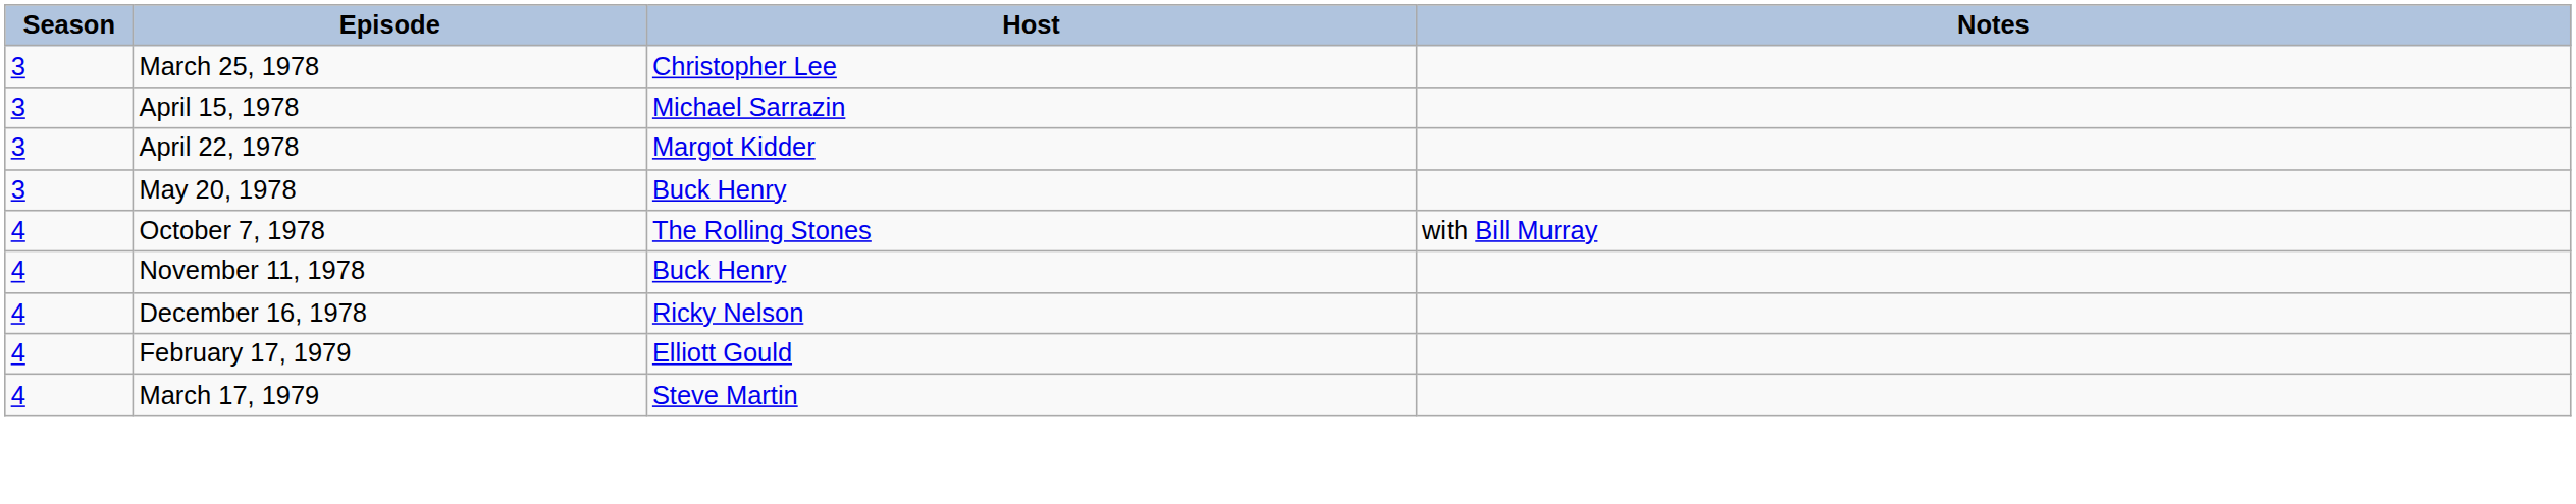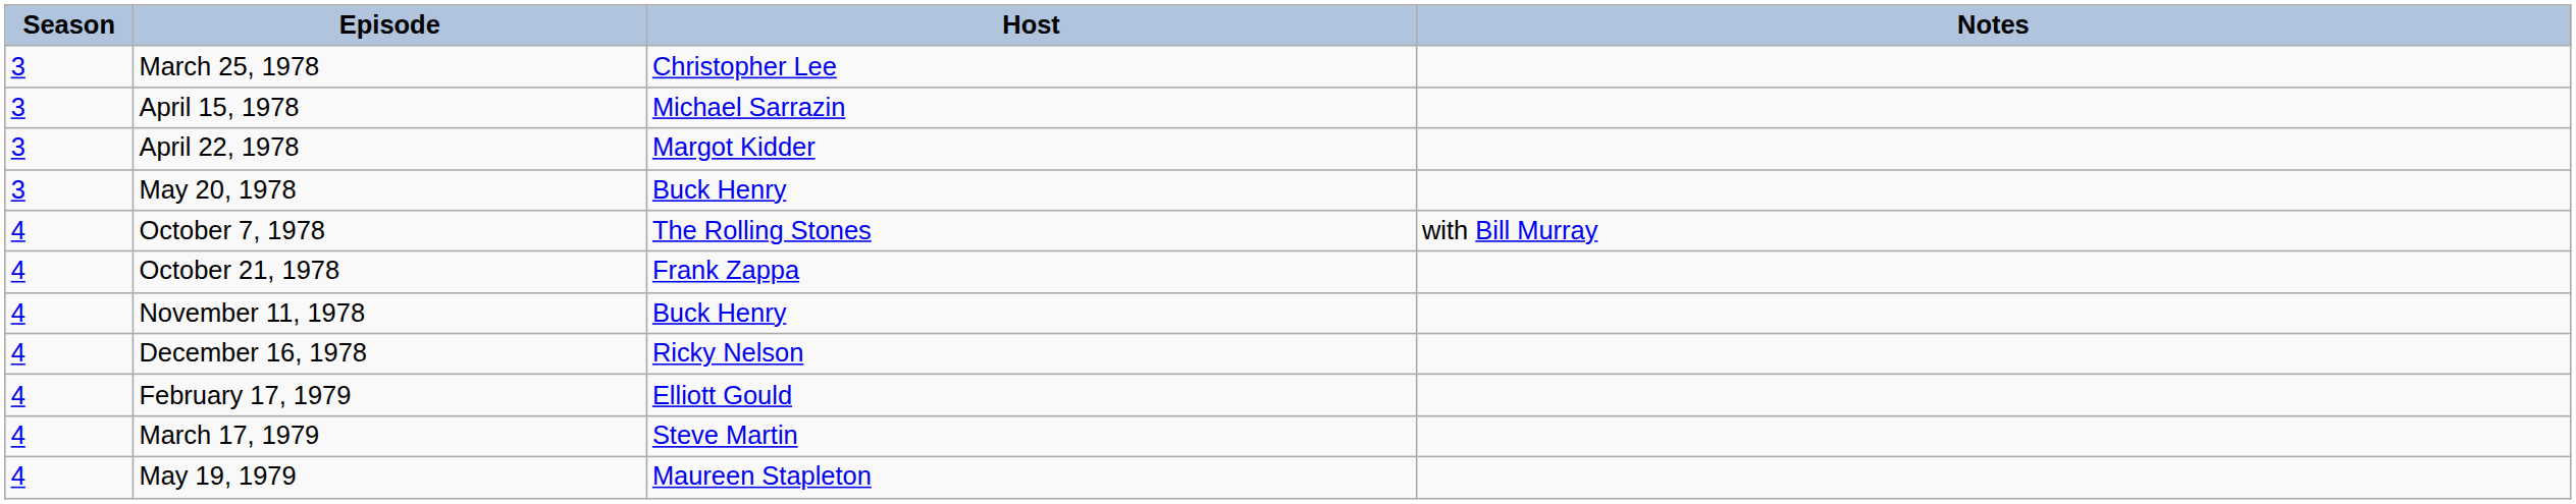+ row: 4 | October 21, 1978 | Frank Zappa
+ row: 4 | May 19, 1979 | Maureen Stapleton
